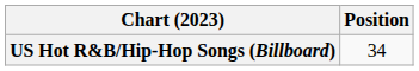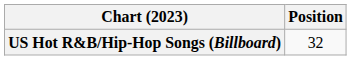US Hot R&B/Hip-Hop Songs (Billboard) | Position: 34 -> 32
